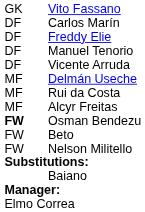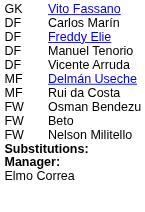- row: MF | Alcyr Freitas
Osman Bendezu | column 1: bold -> normal
- row: Baiano
